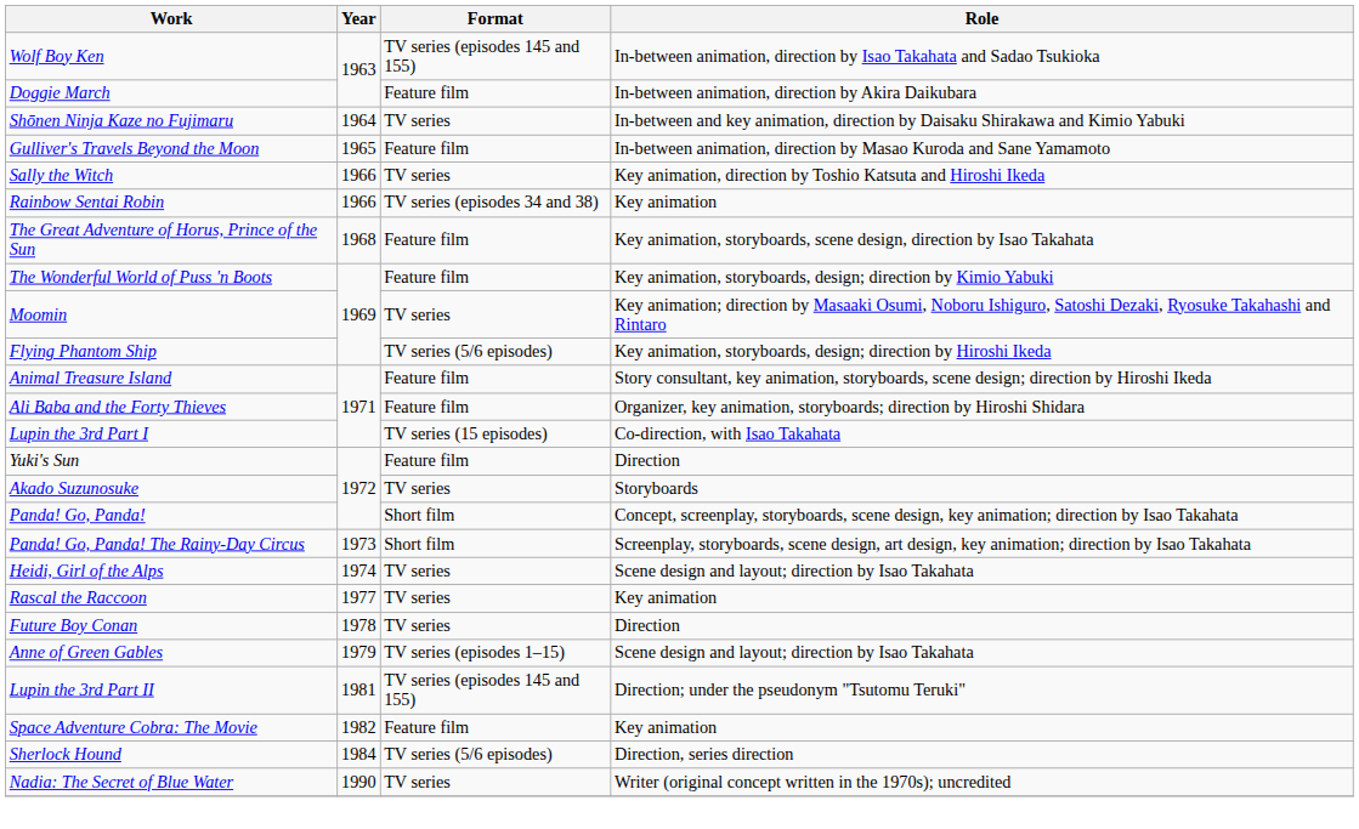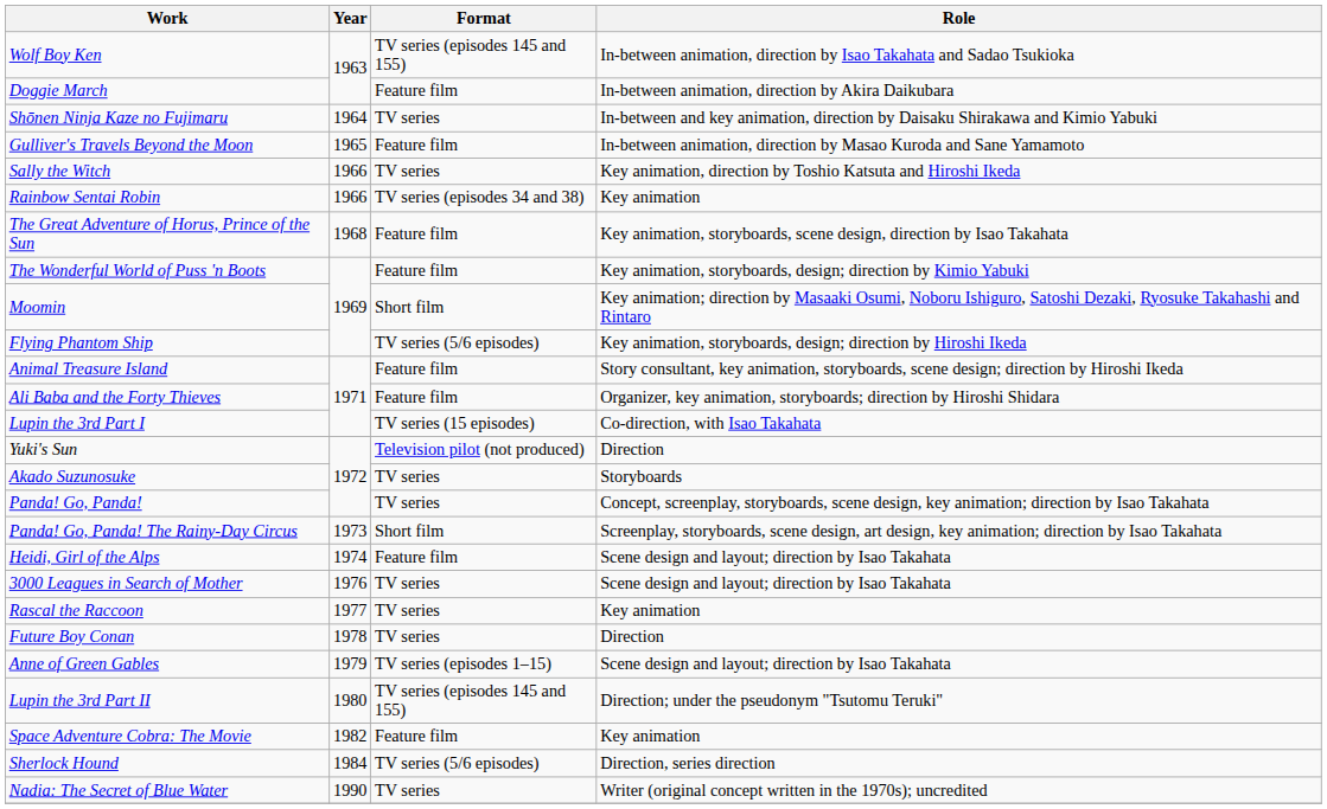Moomin | Format: TV series -> Short film
Yuki's Sun | Format: Feature film -> Television pilot (not produced)
Panda! Go, Panda! | Format: Short film -> TV series
Heidi, Girl of the Alps | Format: TV series -> Feature film
+ row: 3000 Leagues in Search of Mother | 1976 | TV series | Scene design and layout; direction by Isao Takahata
Lupin the 3rd Part II | Year: 1981 -> 1980
